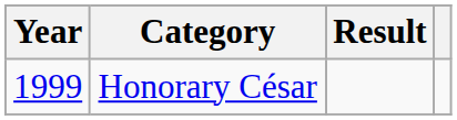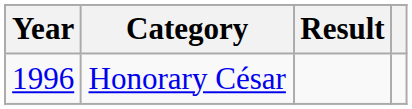Honorary César | Year: 1999 -> 1996
